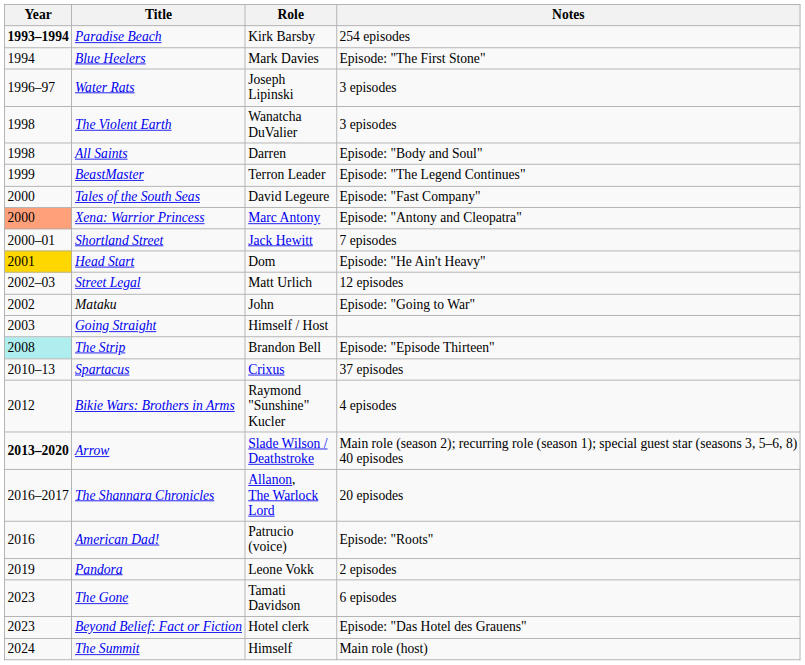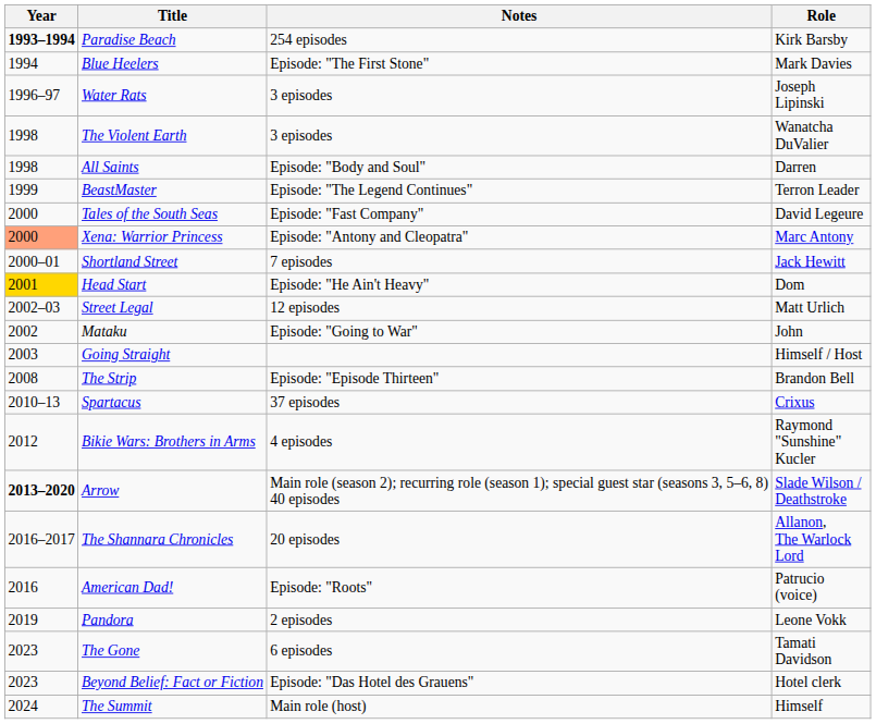columns swapped: Role <-> Notes
The Strip | Year: paleturquoise background -> no background
